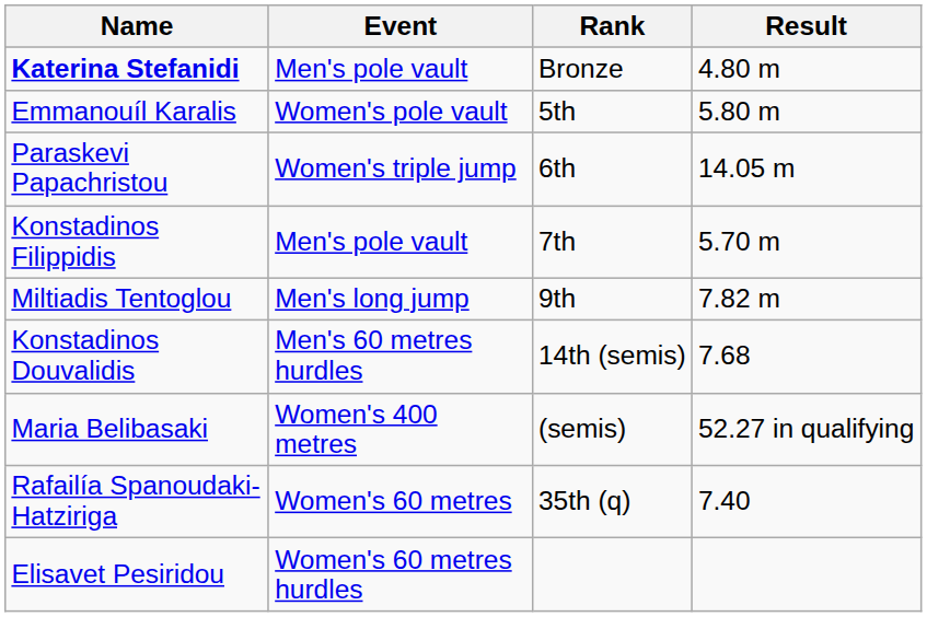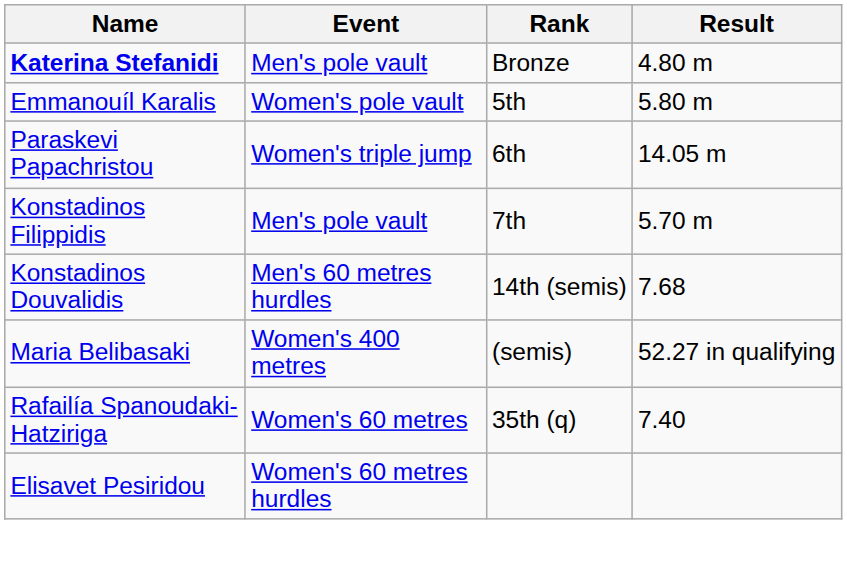- row: Miltiadis Tentoglou | Men's long jump | 9th | 7.82 m
